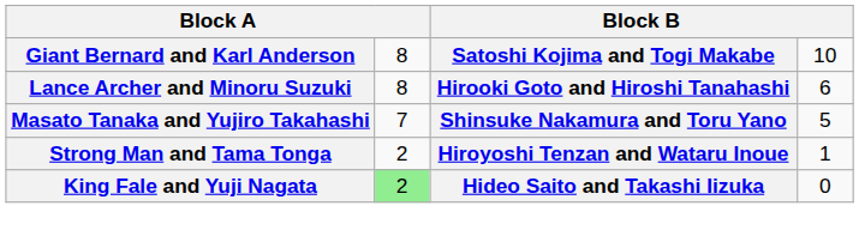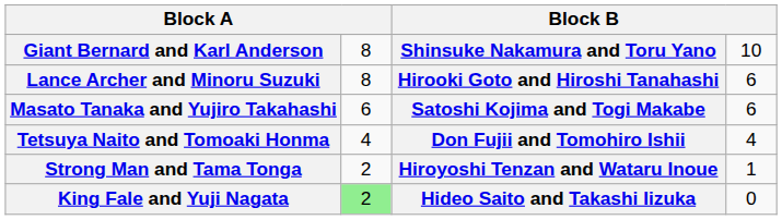Giant Bernard and Karl Anderson | column 3: Satoshi Kojima and Togi Makabe -> Shinsuke Nakamura and Toru Yano
Masato Tanaka and Yujiro Takahashi | column 2: 7 -> 6
Masato Tanaka and Yujiro Takahashi | column 3: Shinsuke Nakamura and Toru Yano -> Satoshi Kojima and Togi Makabe
Masato Tanaka and Yujiro Takahashi | column 4: 5 -> 6
+ row: Tetsuya Naito and Tomoaki Honma | 4 | Don Fujii and Tomohiro Ishii | 4
